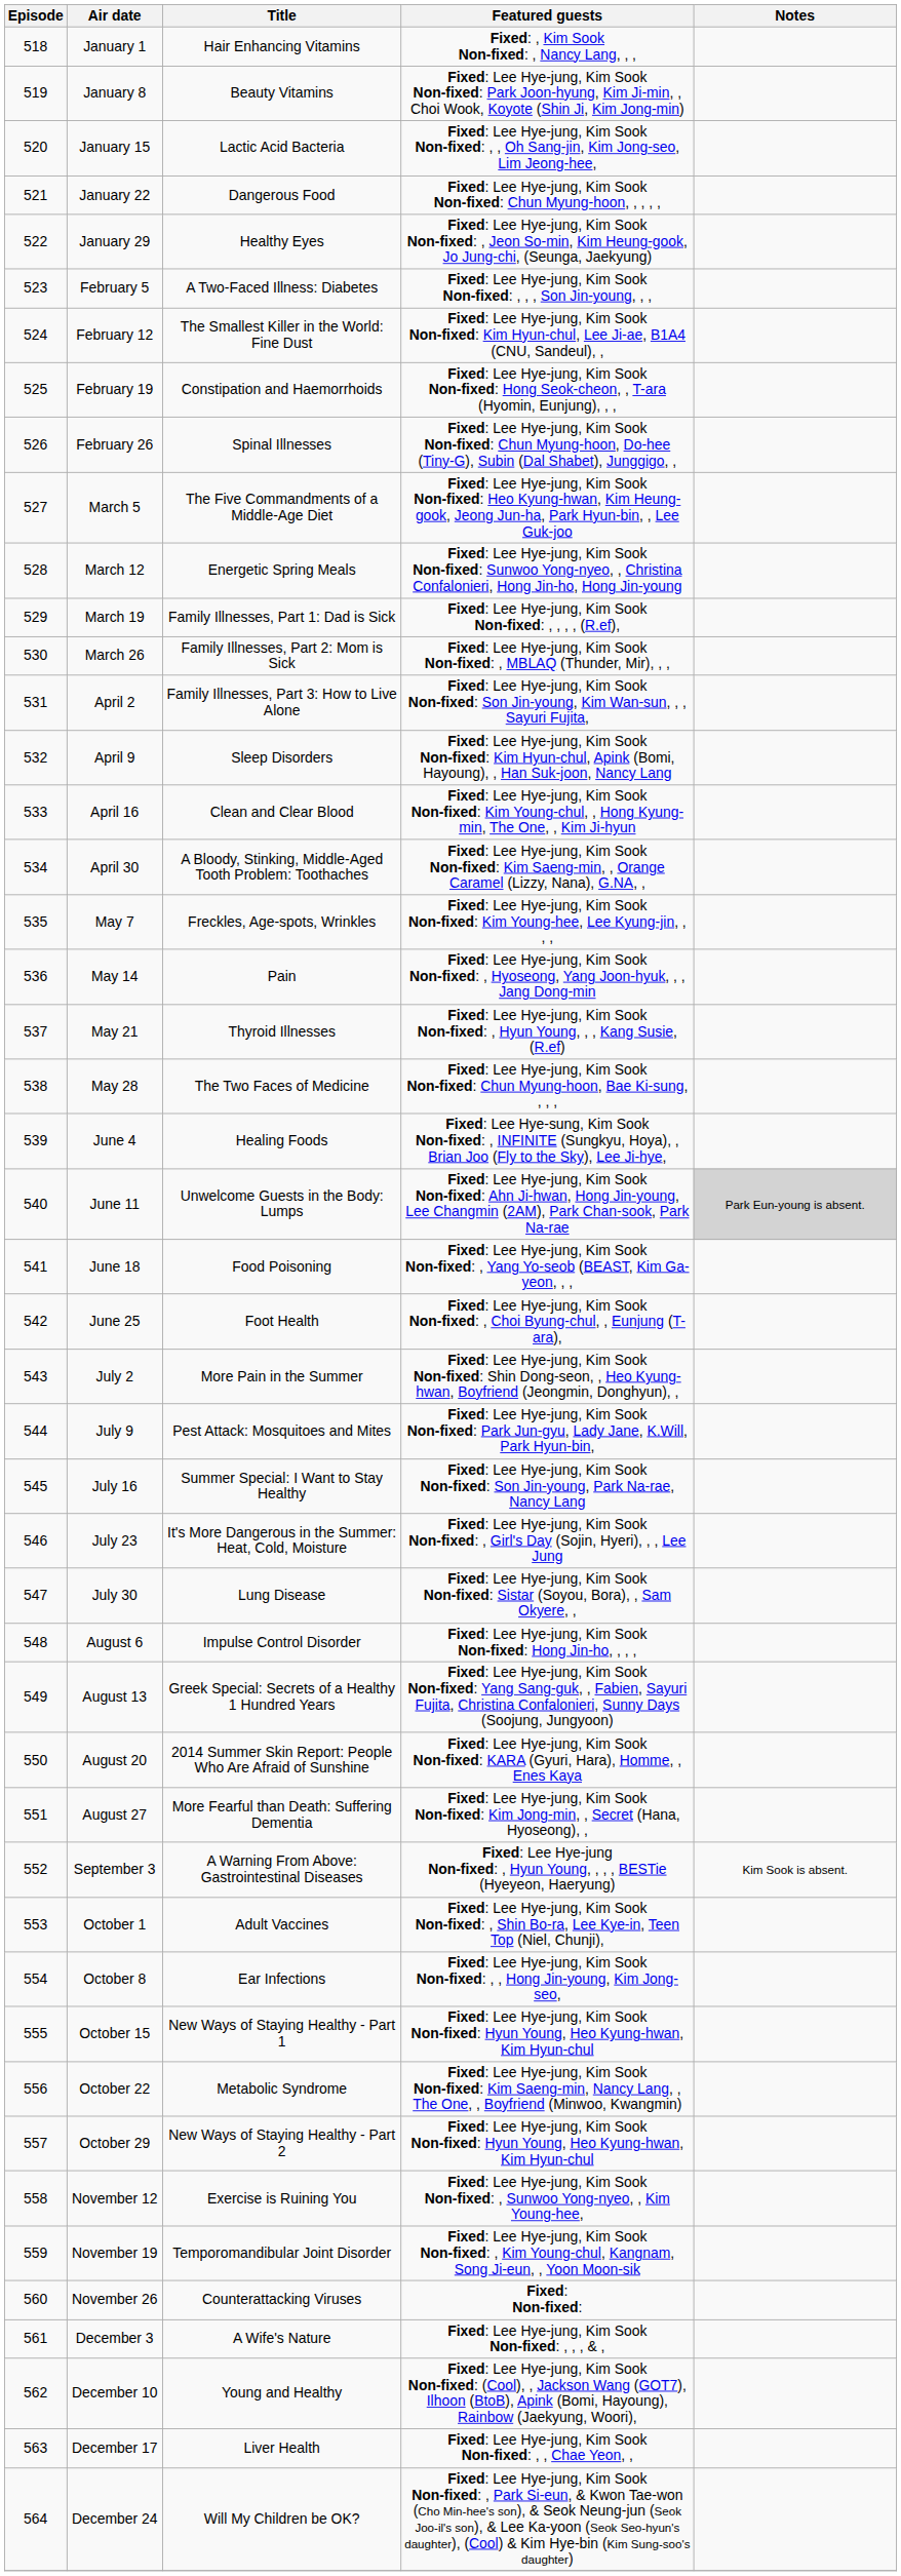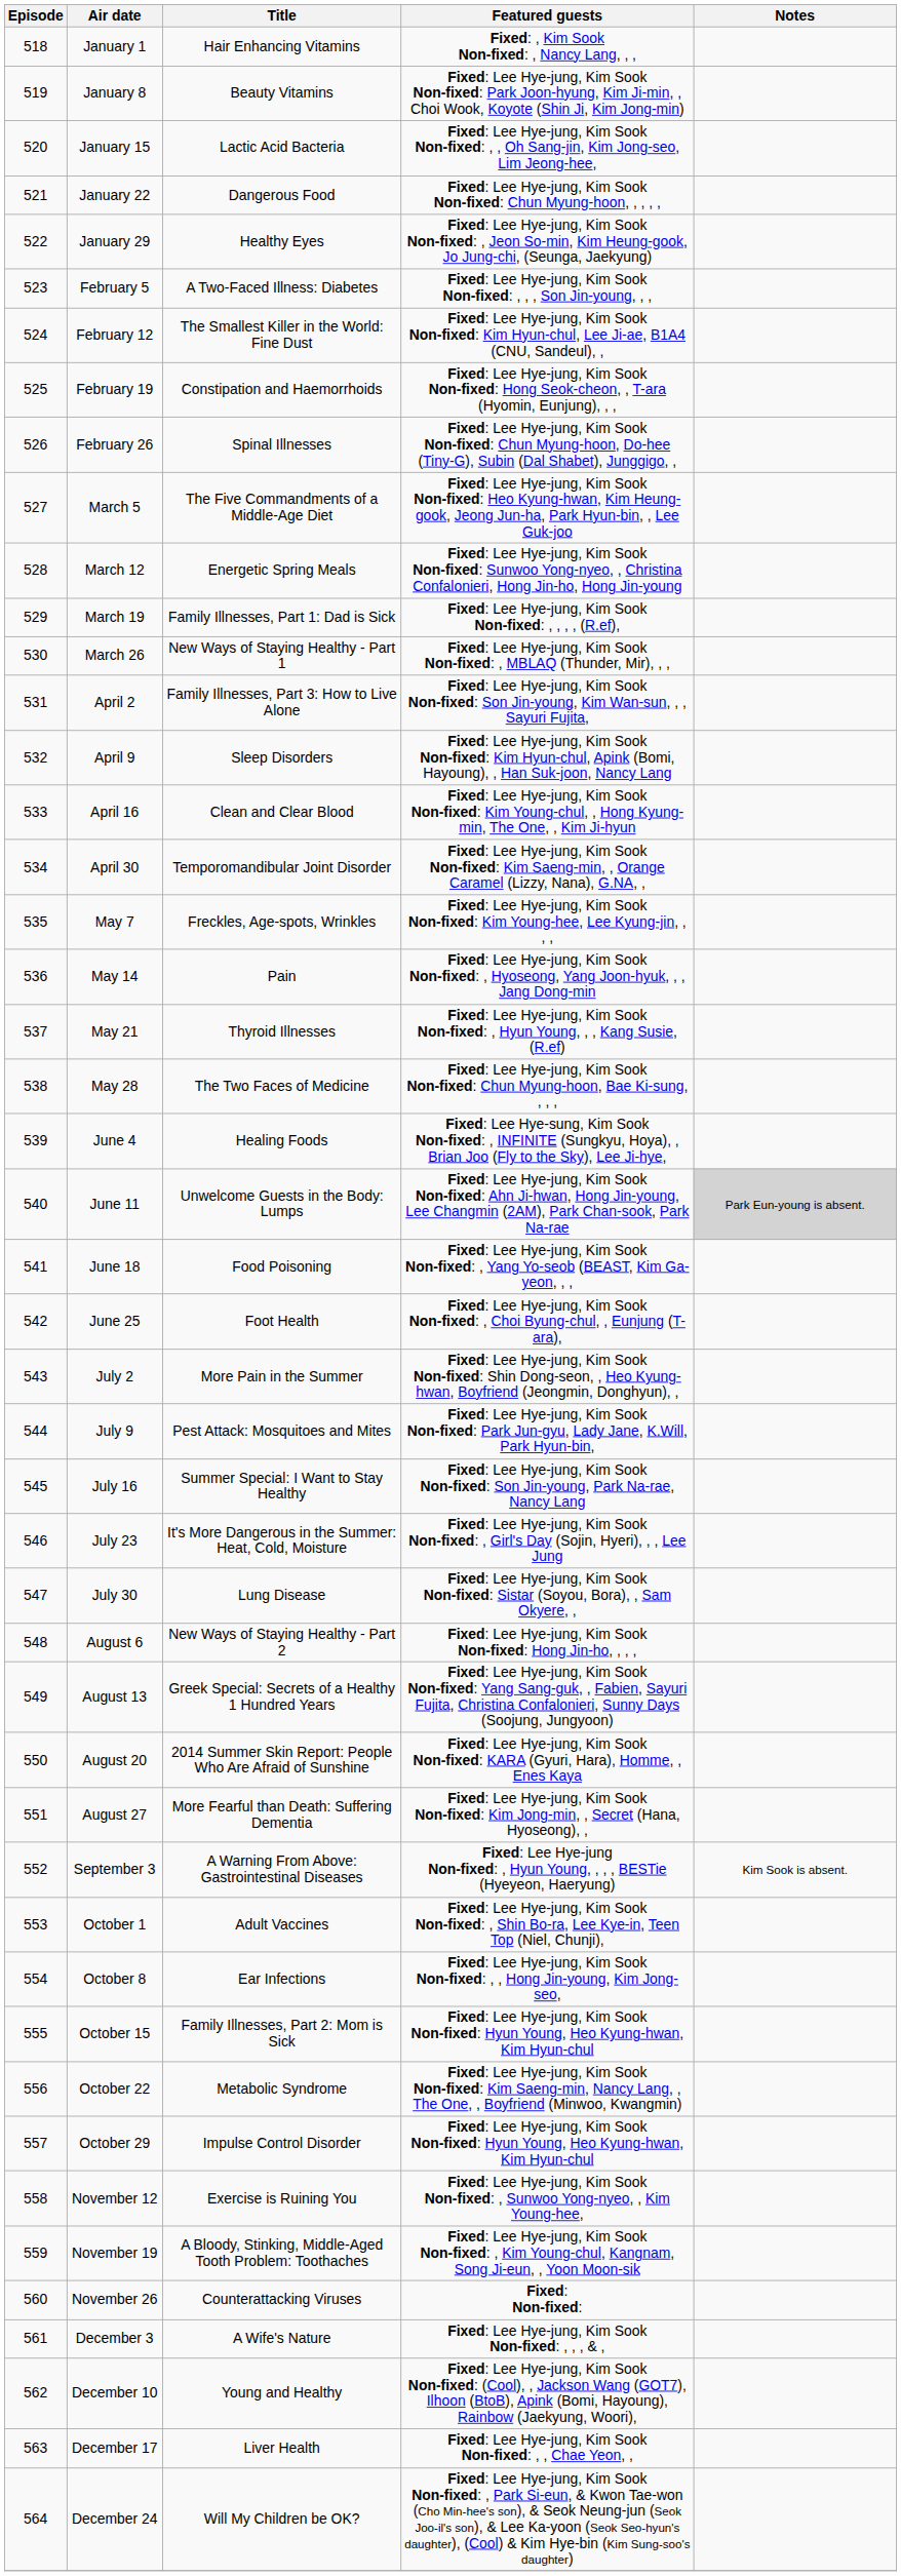March 26 | Title: Family Illnesses, Part 2: Mom is Sick -> New Ways of Staying Healthy - Part 1
April 30 | Title: A Bloody, Stinking, Middle-Aged Tooth Problem: Toothaches -> Temporomandibular Joint Disorder
August 6 | Title: Impulse Control Disorder -> New Ways of Staying Healthy - Part 2
October 15 | Title: New Ways of Staying Healthy - Part 1 -> Family Illnesses, Part 2: Mom is Sick
October 29 | Title: New Ways of Staying Healthy - Part 2 -> Impulse Control Disorder
November 19 | Title: Temporomandibular Joint Disorder -> A Bloody, Stinking, Middle-Aged Tooth Problem: Toothaches
